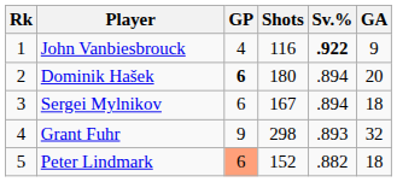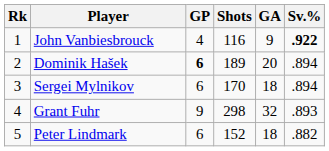columns swapped: GA <-> Sv.%
Dominik Hašek | Shots: 180 -> 189
Sergei Mylnikov | Shots: 167 -> 170
Peter Lindmark | GP: lightsalmon background -> no background
